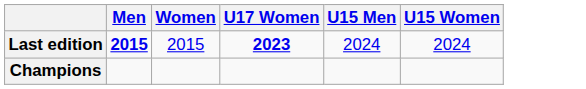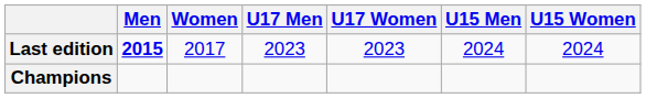+ column: U17 Men | 2023
Last edition | Women: 2015 -> 2017
Last edition | U17 Women: bold -> normal
